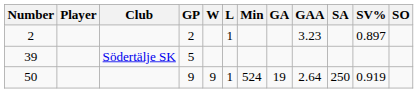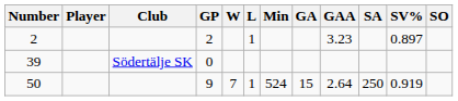39 | GP: 5 -> 0
50 | W: 9 -> 7
50 | GA: 19 -> 15
